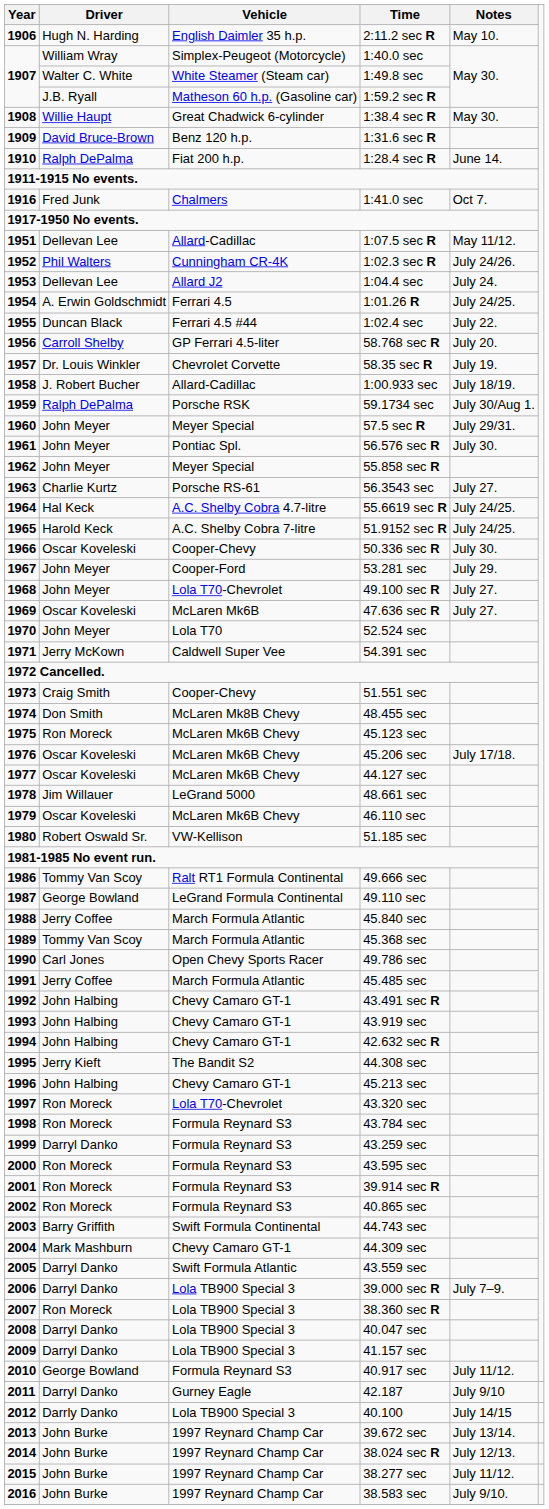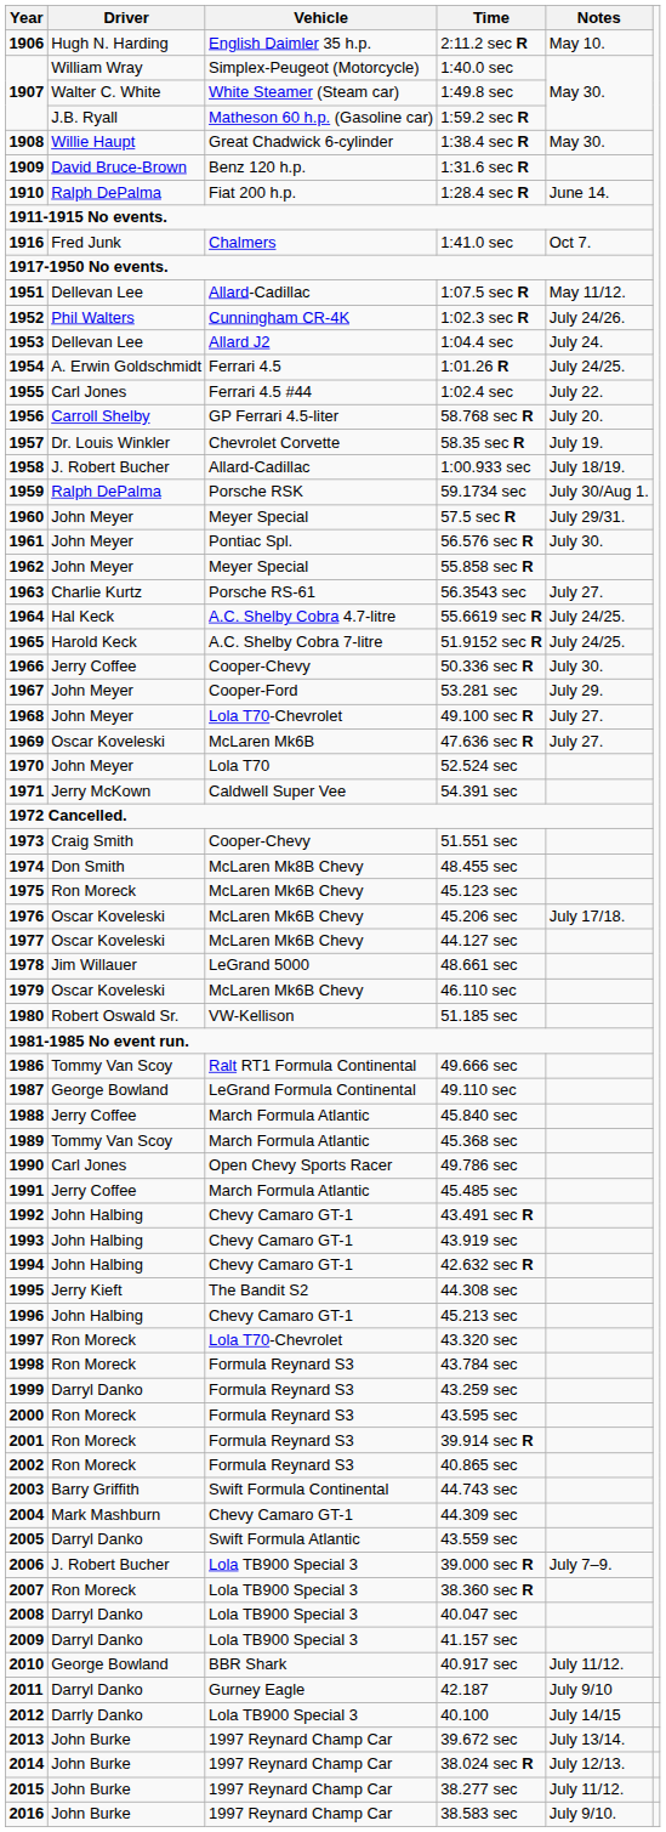1:02.4 sec | Driver: Duncan Black -> Carl Jones
50.336 sec R | Driver: Oscar Koveleski -> Jerry Coffee
39.000 sec R | Driver: Darryl Danko -> J. Robert Bucher
40.917 sec | Vehicle: Formula Reynard S3 -> BBR Shark
